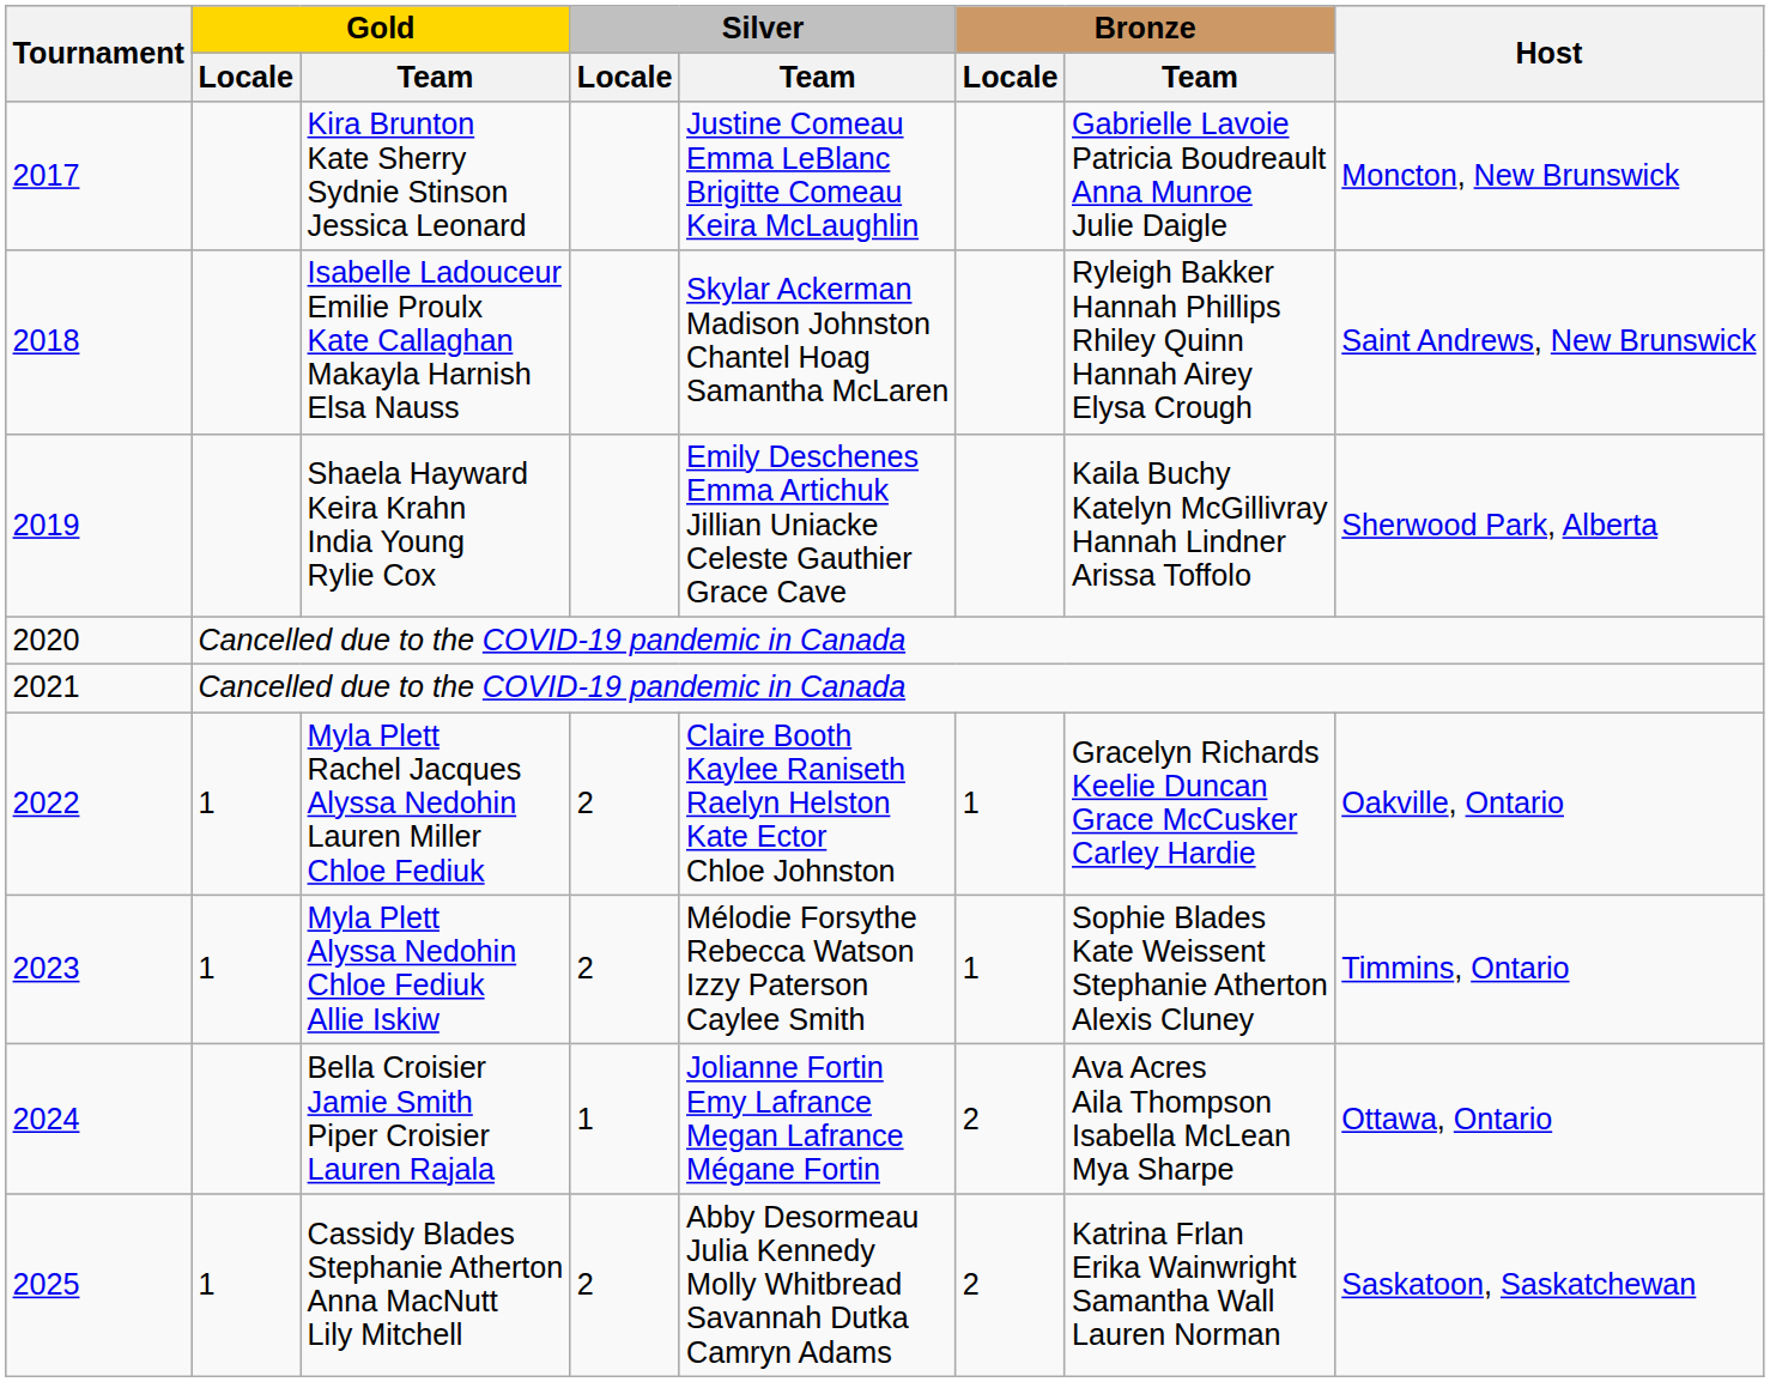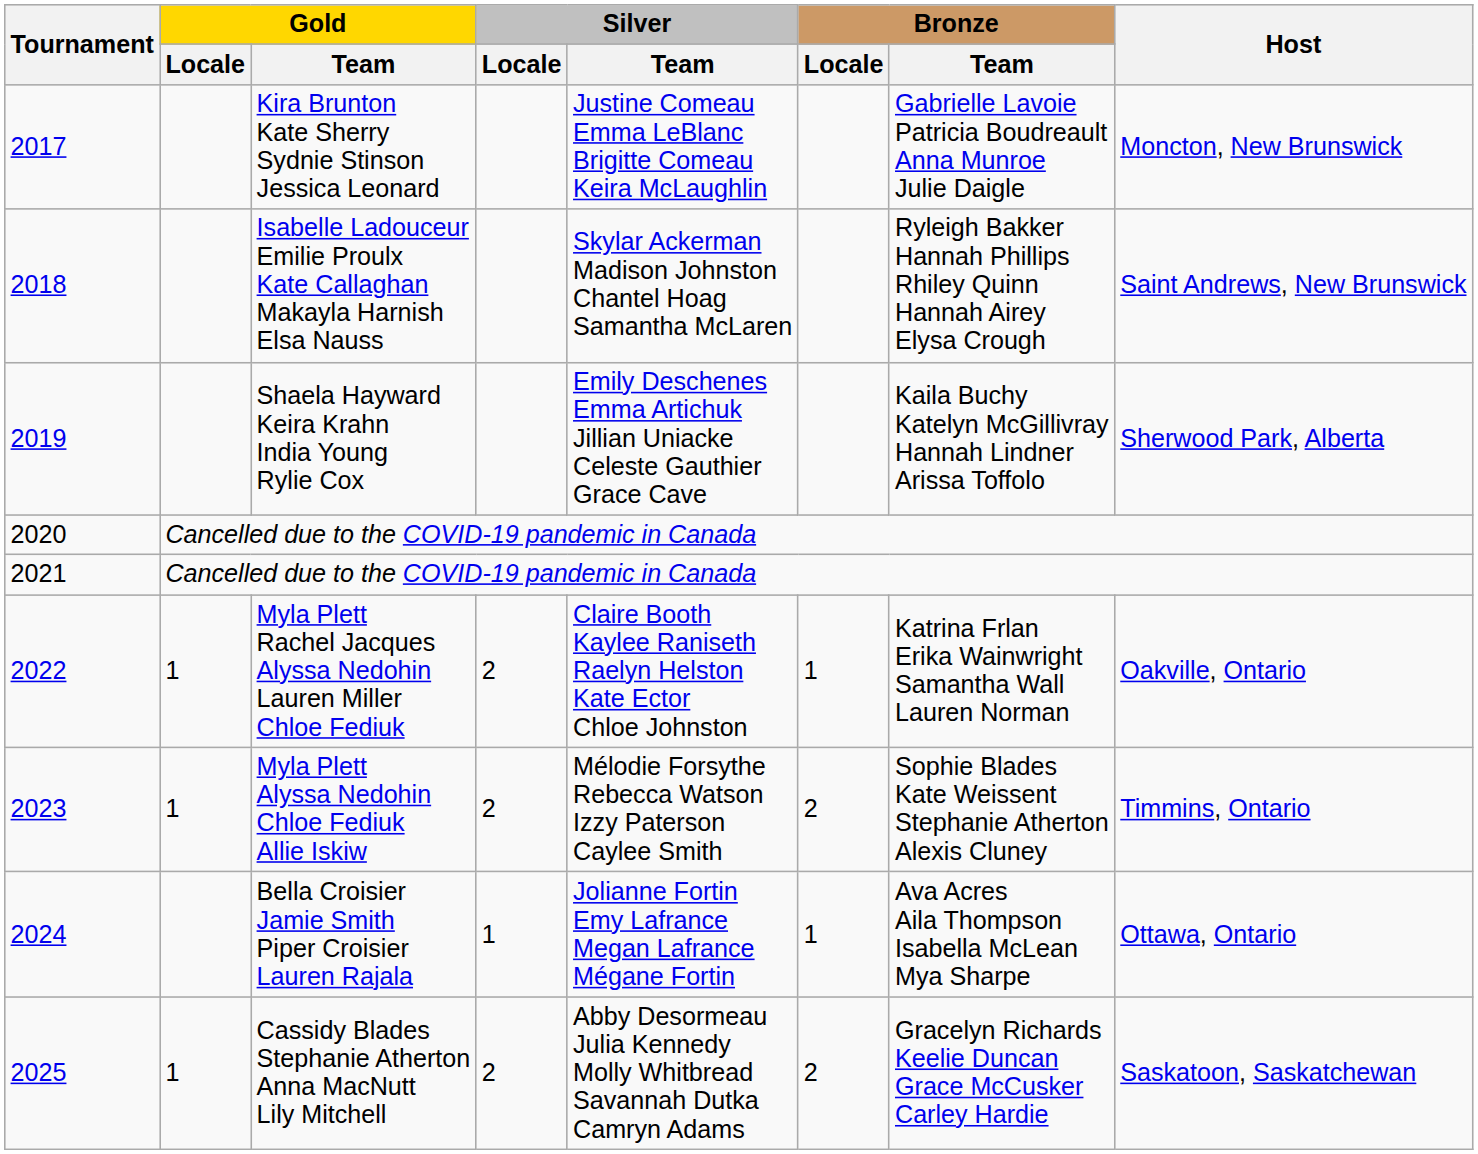2022 | Bronze / Team: Gracelyn Richards Keelie Duncan Grace McCusker Carley Hardie -> Katrina Frlan Erika Wainwright Samantha Wall Lauren Norman
2023 | Bronze / Locale: 1 -> 2
2024 | Bronze / Locale: 2 -> 1
2025 | Bronze / Team: Katrina Frlan Erika Wainwright Samantha Wall Lauren Norman -> Gracelyn Richards Keelie Duncan Grace McCusker Carley Hardie
